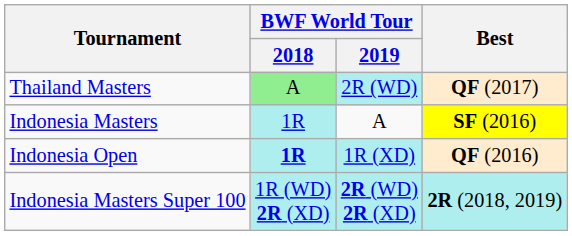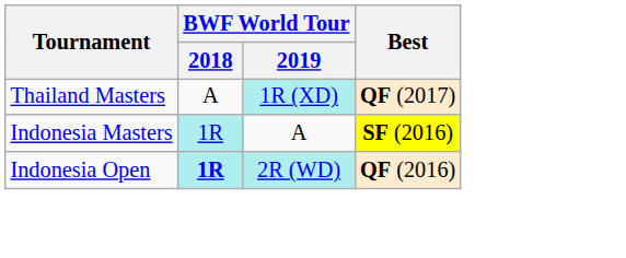Thailand Masters | BWF World Tour / 2018: lightgreen background -> no background
Thailand Masters | BWF World Tour / 2019: 2R (WD) -> 1R (XD)
Indonesia Open | BWF World Tour / 2019: 1R (XD) -> 2R (WD)
- row: Indonesia Masters Super 100 | 1R (WD) 2R (XD) | 2R (WD) 2R (XD) | 2R (2018, 2019)
